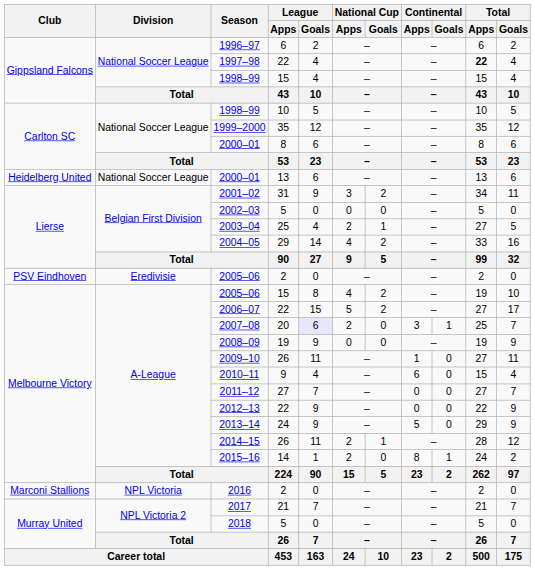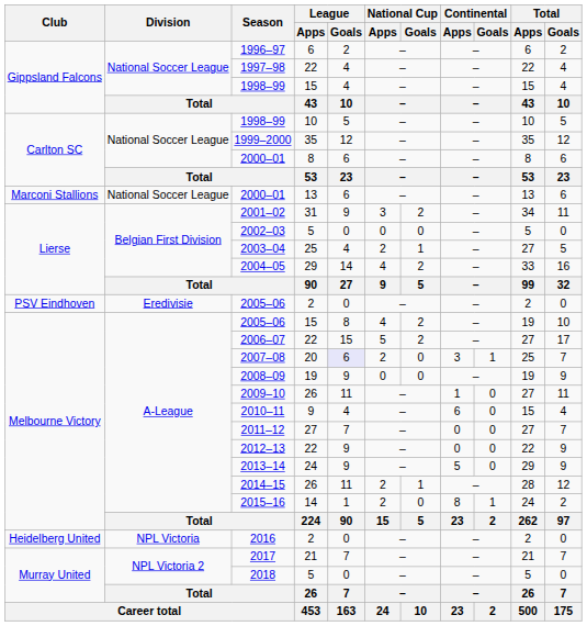1997–98 | Total / Apps: bold -> normal
2000–01 / 13 | Club: Heidelberg United -> Marconi Stallions
2016 | Club: Marconi Stallions -> Heidelberg United
